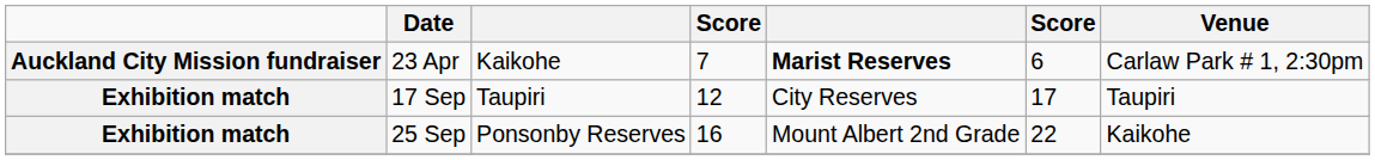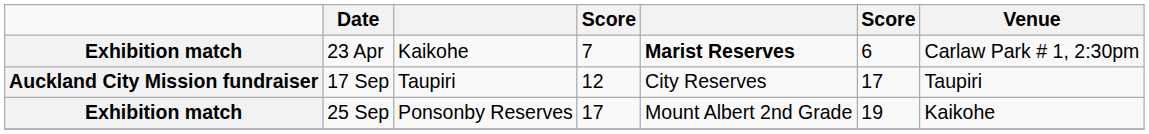23 Apr | column 1: Auckland City Mission fundraiser -> Exhibition match
17 Sep | column 1: Exhibition match -> Auckland City Mission fundraiser
25 Sep | column 4: 16 -> 17
25 Sep | column 6: 22 -> 19
